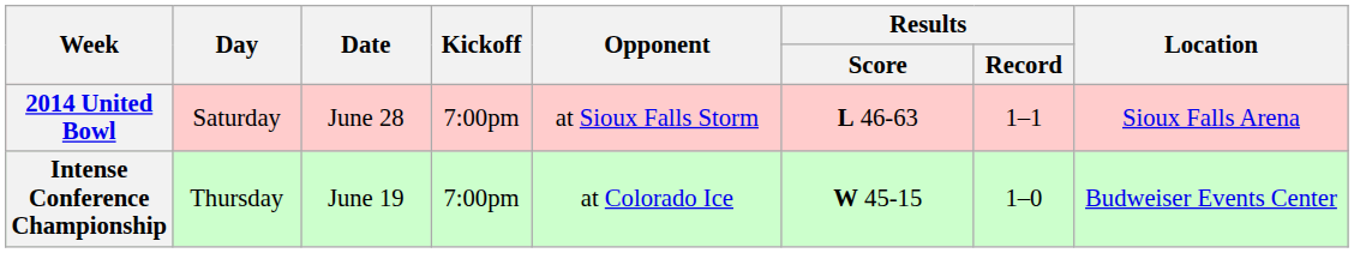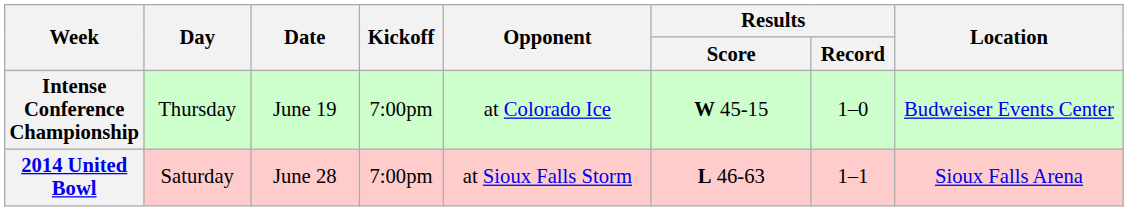rows swapped: Intense Conference Championship <-> 2014 United Bowl
